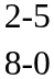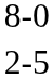rows swapped: 2-5 <-> 8-0
